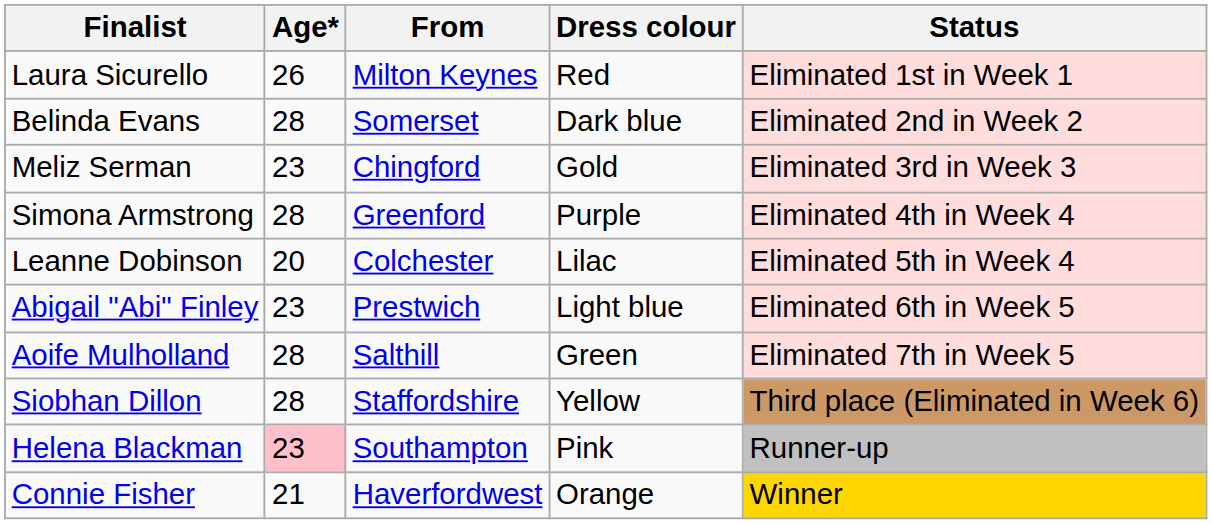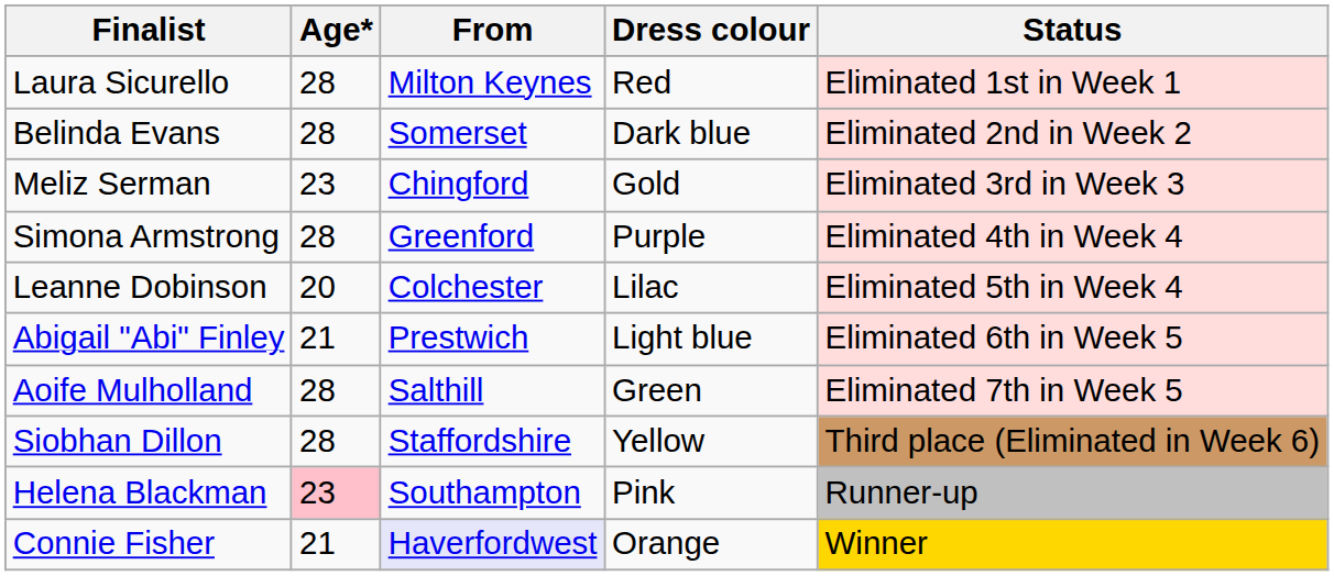Laura Sicurello | Age*: 26 -> 28
Abigail "Abi" Finley | Age*: 23 -> 21
Connie Fisher | From: no background -> lavender background
